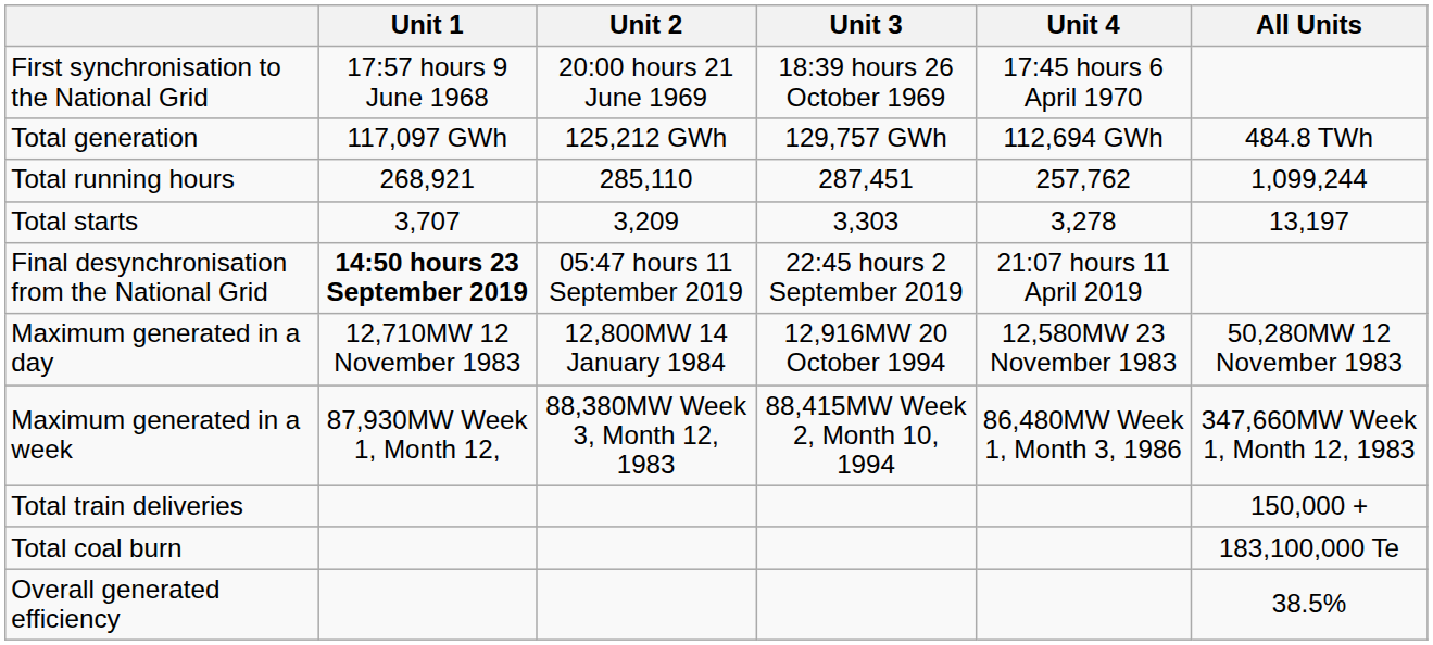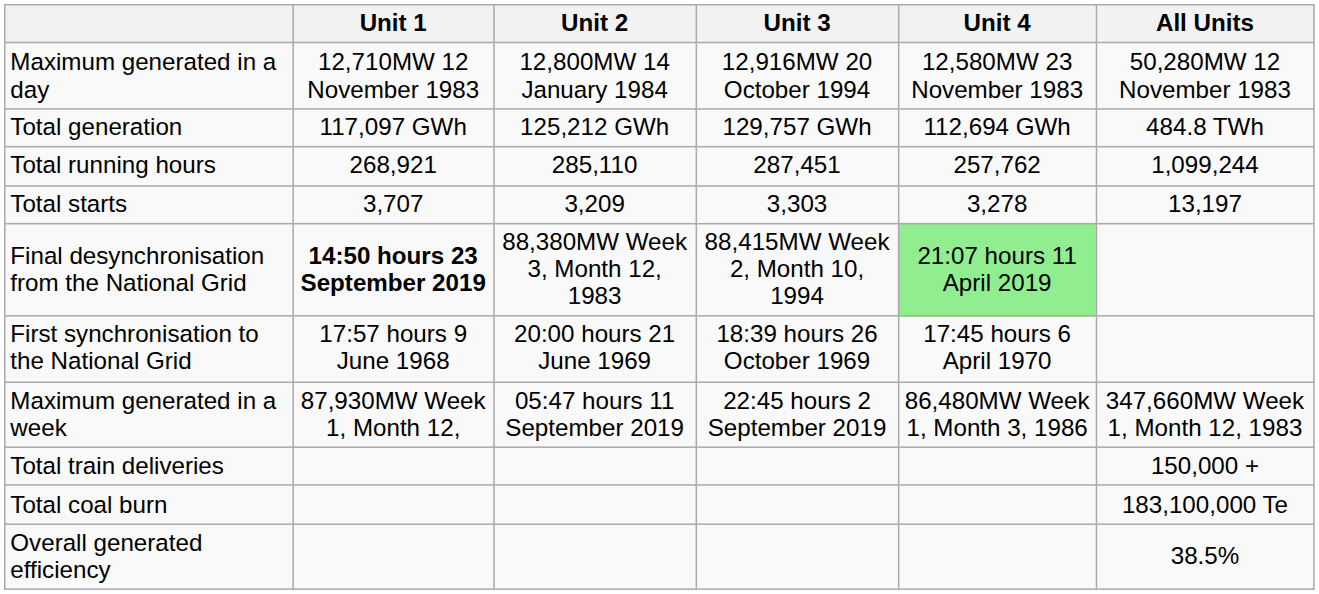rows swapped: First synchronisation to the National Grid <-> Maximum generated in a day
Final desynchronisation from the National Grid | Unit 2: 05:47 hours 11 September 2019 -> 88,380MW Week 3, Month 12, 1983
Final desynchronisation from the National Grid | Unit 3: 22:45 hours 2 September 2019 -> 88,415MW Week 2, Month 10, 1994
Final desynchronisation from the National Grid | Unit 4: no background -> lightgreen background
Maximum generated in a week | Unit 2: 88,380MW Week 3, Month 12, 1983 -> 05:47 hours 11 September 2019
Maximum generated in a week | Unit 3: 88,415MW Week 2, Month 10, 1994 -> 22:45 hours 2 September 2019
